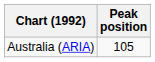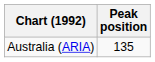Australia (ARIA) | Peak position: 105 -> 135
